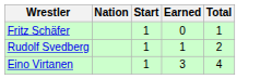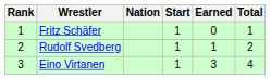+ column: Rank | 1 | 2 | 3
